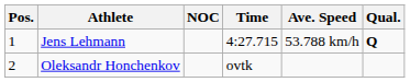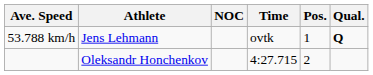columns swapped: Pos. <-> Ave. Speed
Jens Lehmann | Time: 4:27.715 -> ovtk
Oleksandr Honchenkov | Time: ovtk -> 4:27.715
